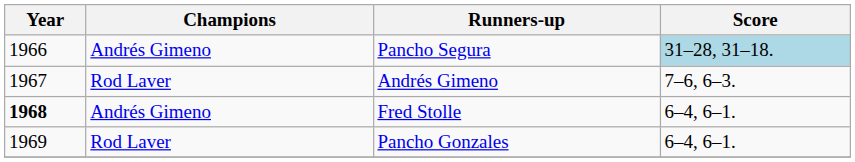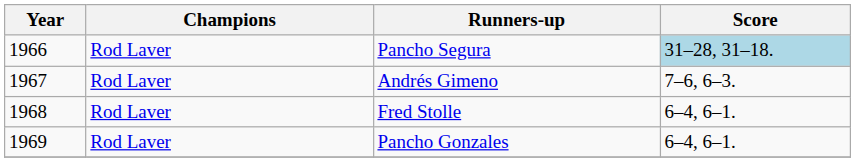Pancho Segura | Champions: Andrés Gimeno -> Rod Laver
Fred Stolle | Year: bold -> normal
Fred Stolle | Champions: Andrés Gimeno -> Rod Laver
